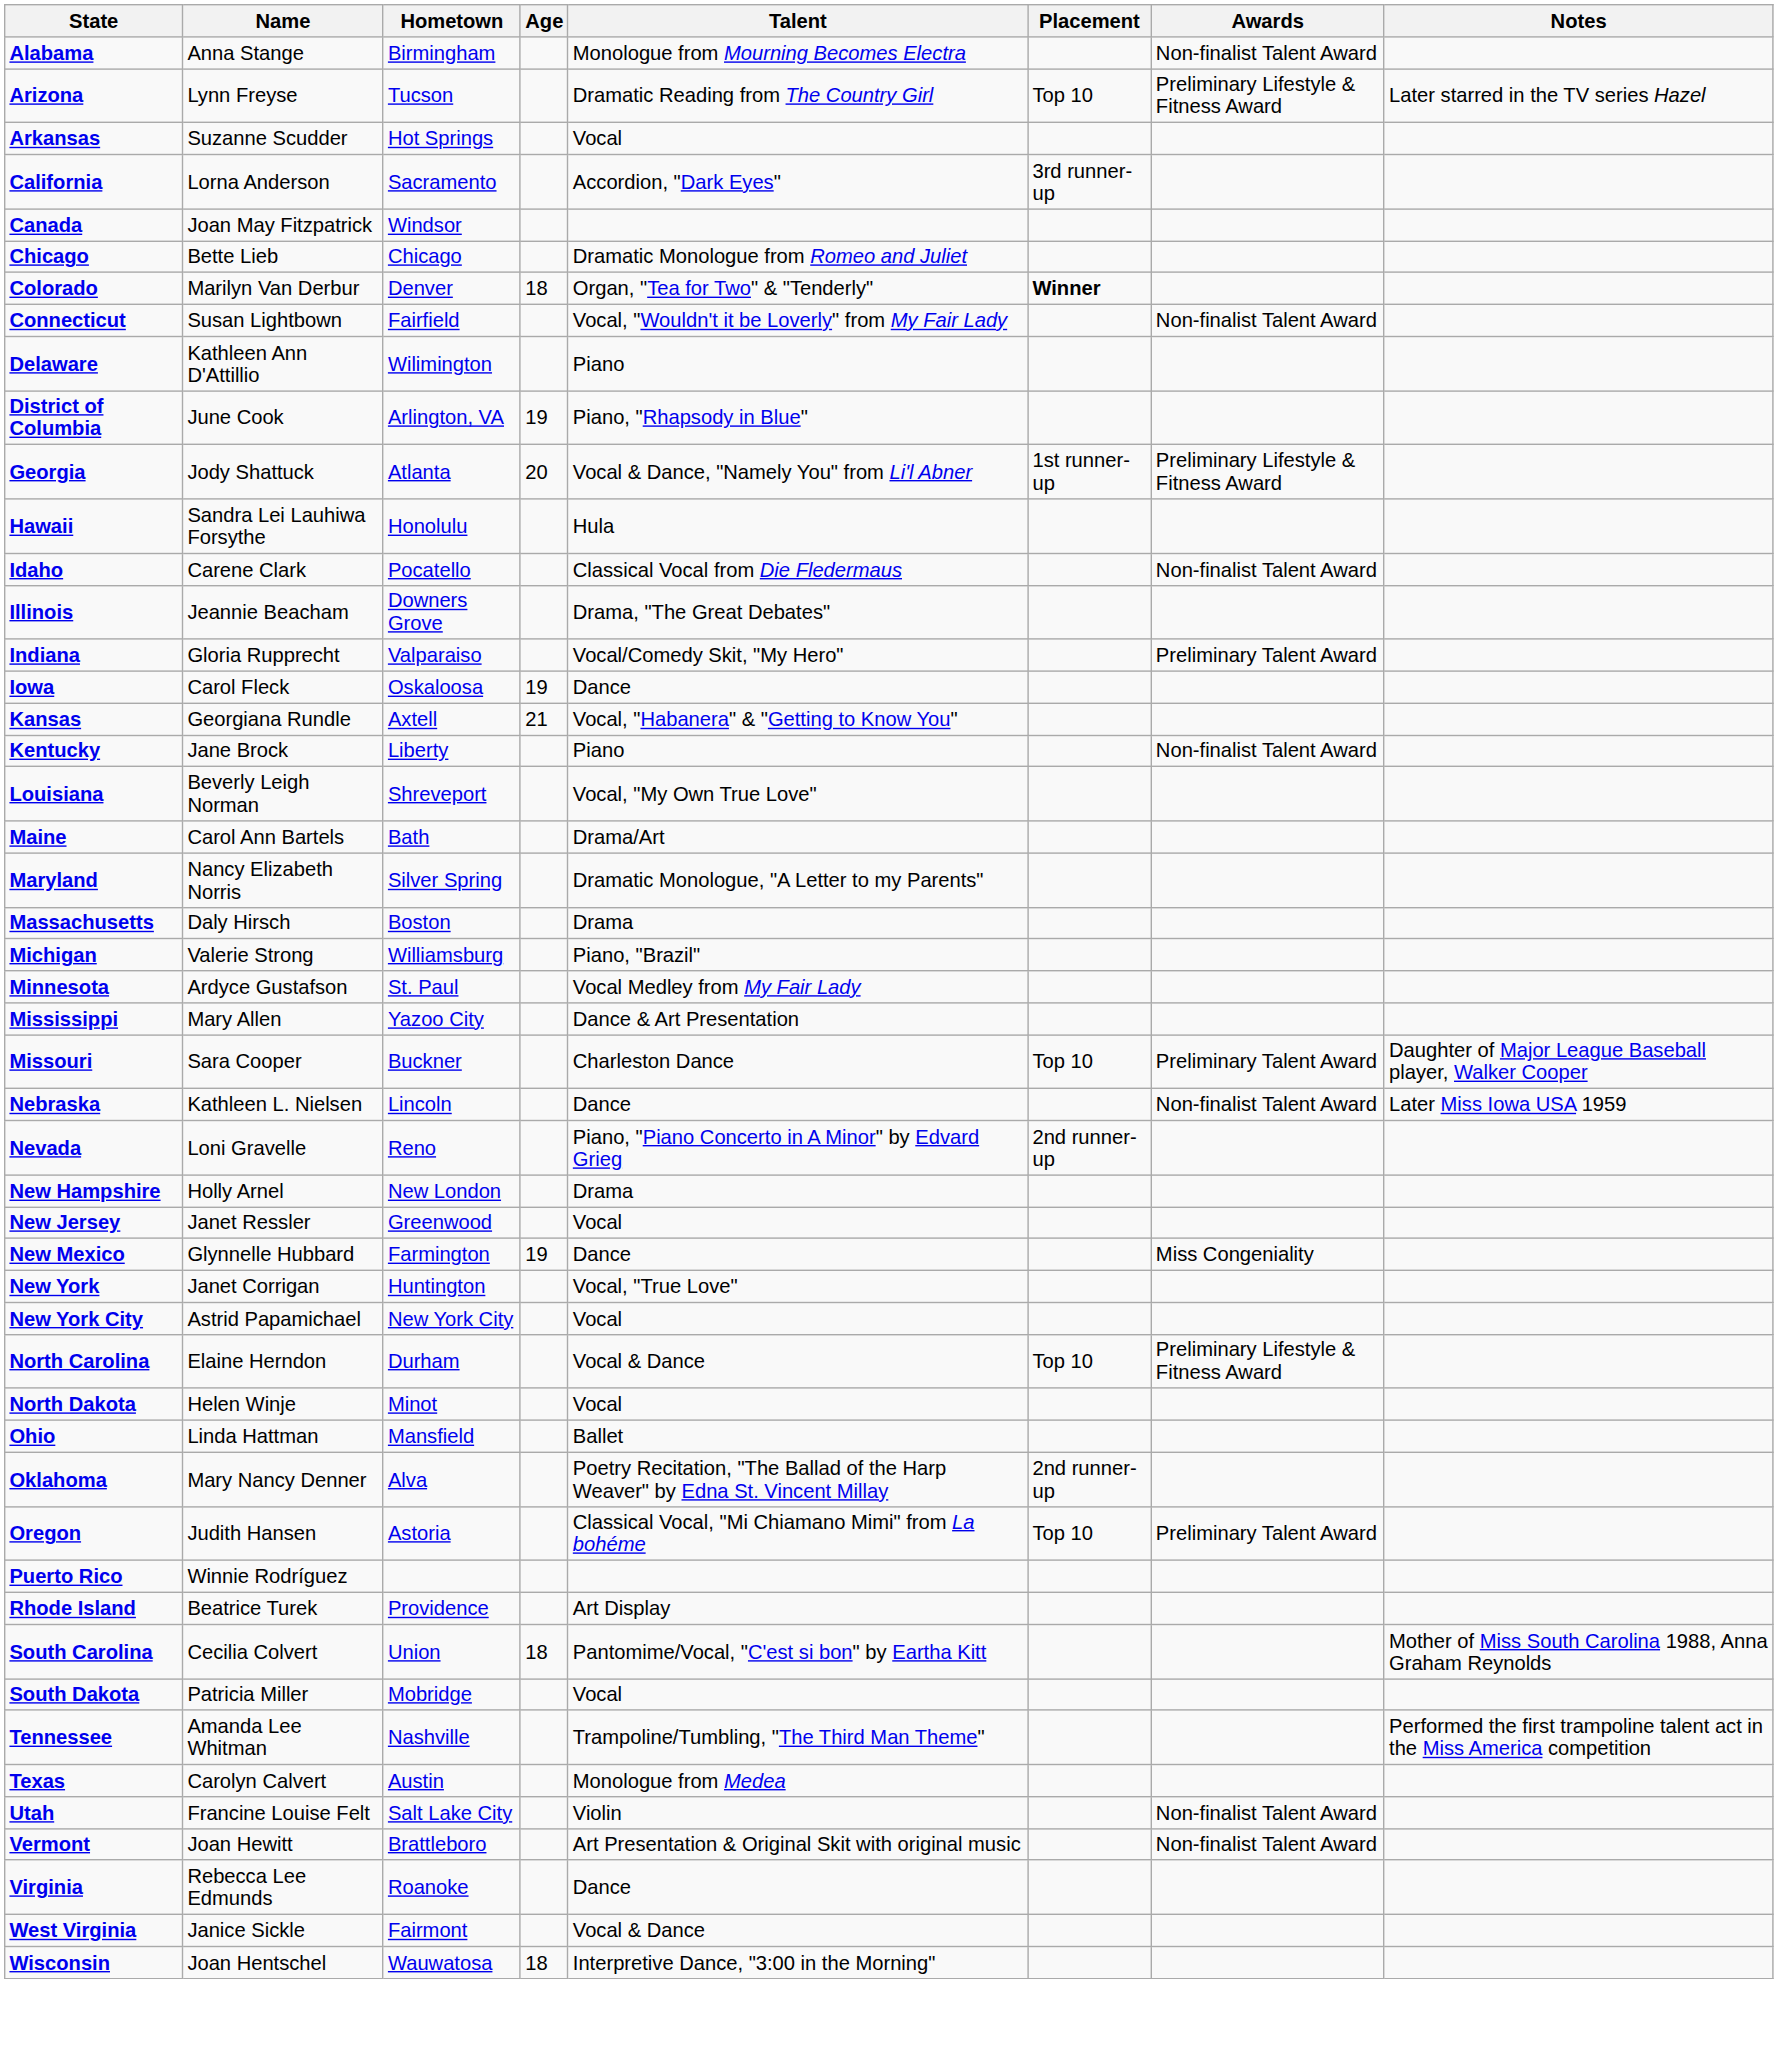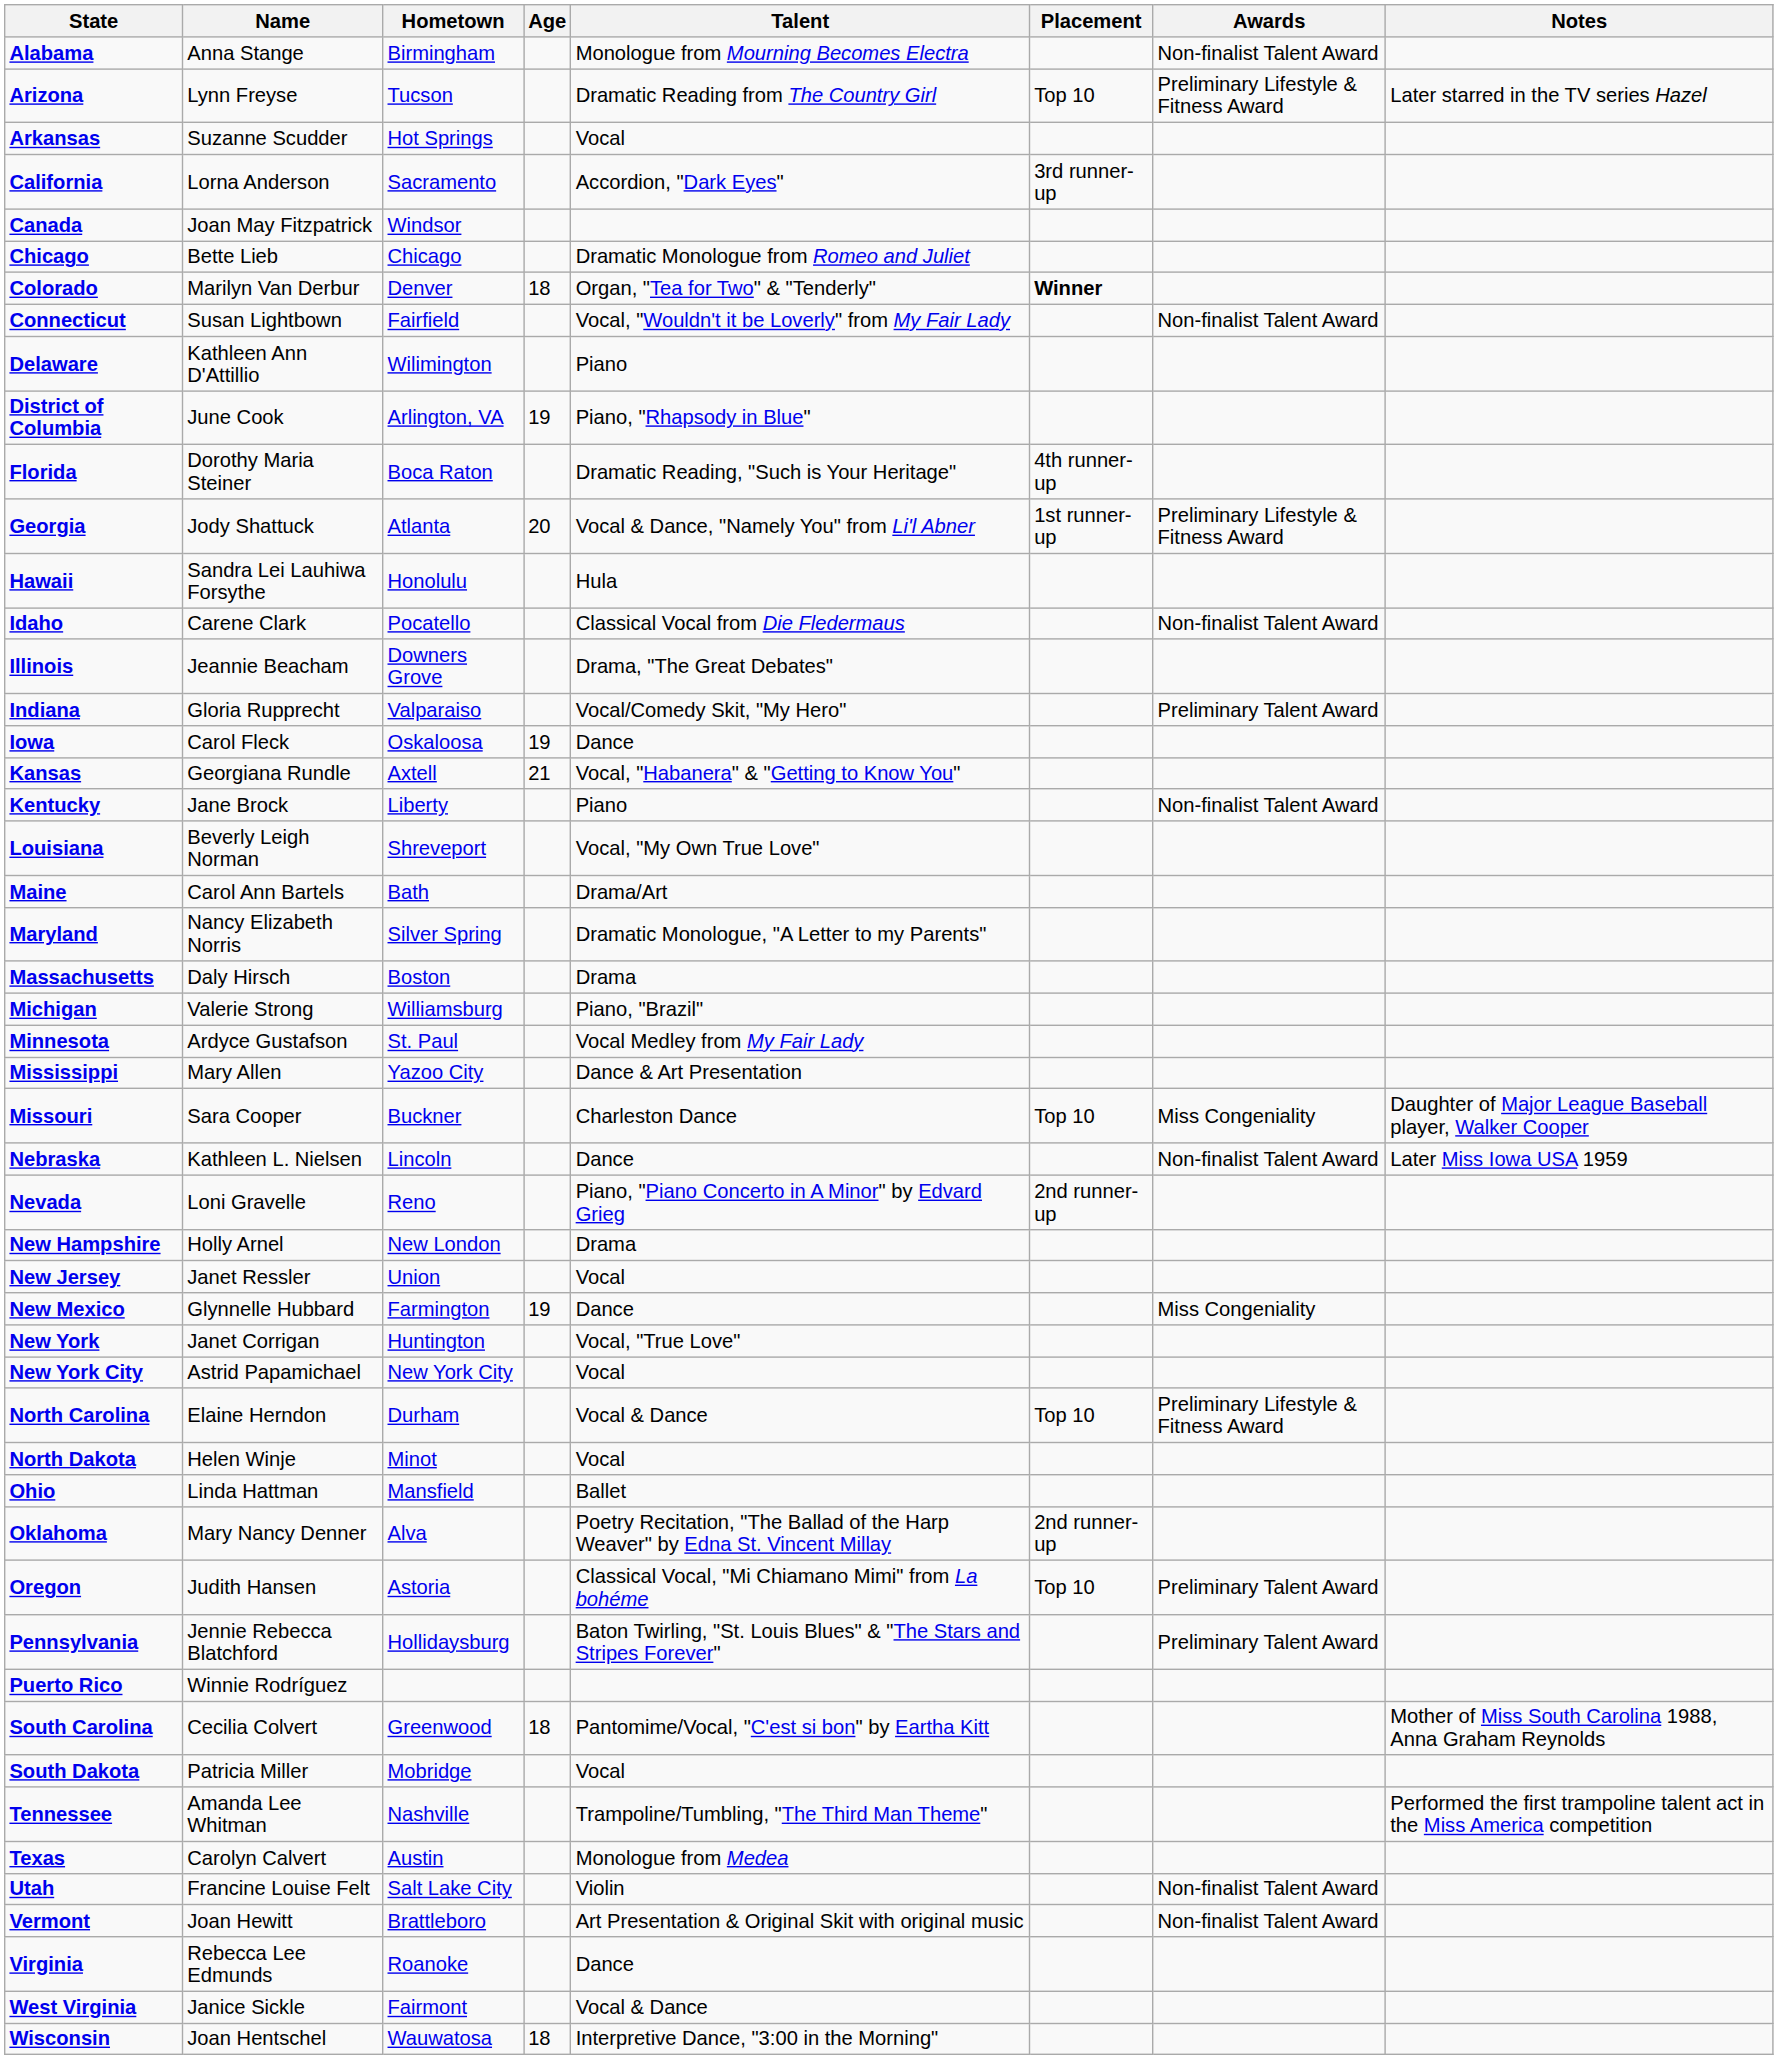+ row: Florida | Dorothy Maria Steiner | Boca Raton | Dramatic Reading, "Such is Your Heritage" | 4th runner-up
Missouri | Awards: Preliminary Talent Award -> Miss Congeniality
New Jersey | Hometown: Greenwood -> Union
+ row: Pennsylvania | Jennie Rebecca Blatchford | Hollidaysburg | Baton Twirling, "St. Louis Blues" & "The Stars and Stripes Forever" | Preliminary Talent Award
- row: Rhode Island | Beatrice Turek | Providence | Art Display
South Carolina | Hometown: Union -> Greenwood
